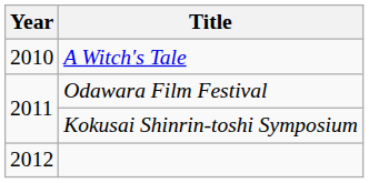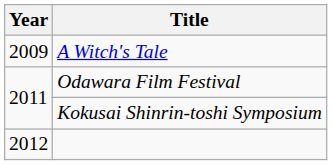A Witch's Tale | Year: 2010 -> 2009
